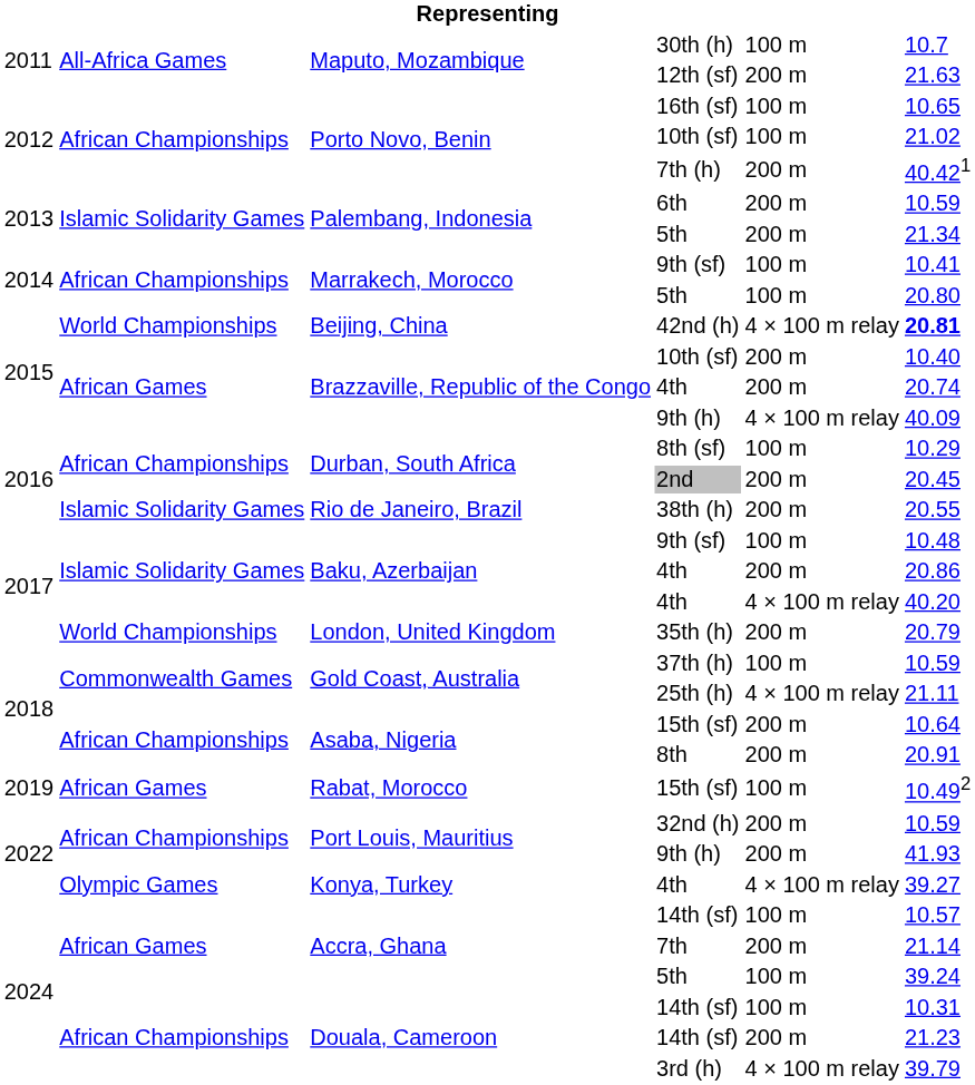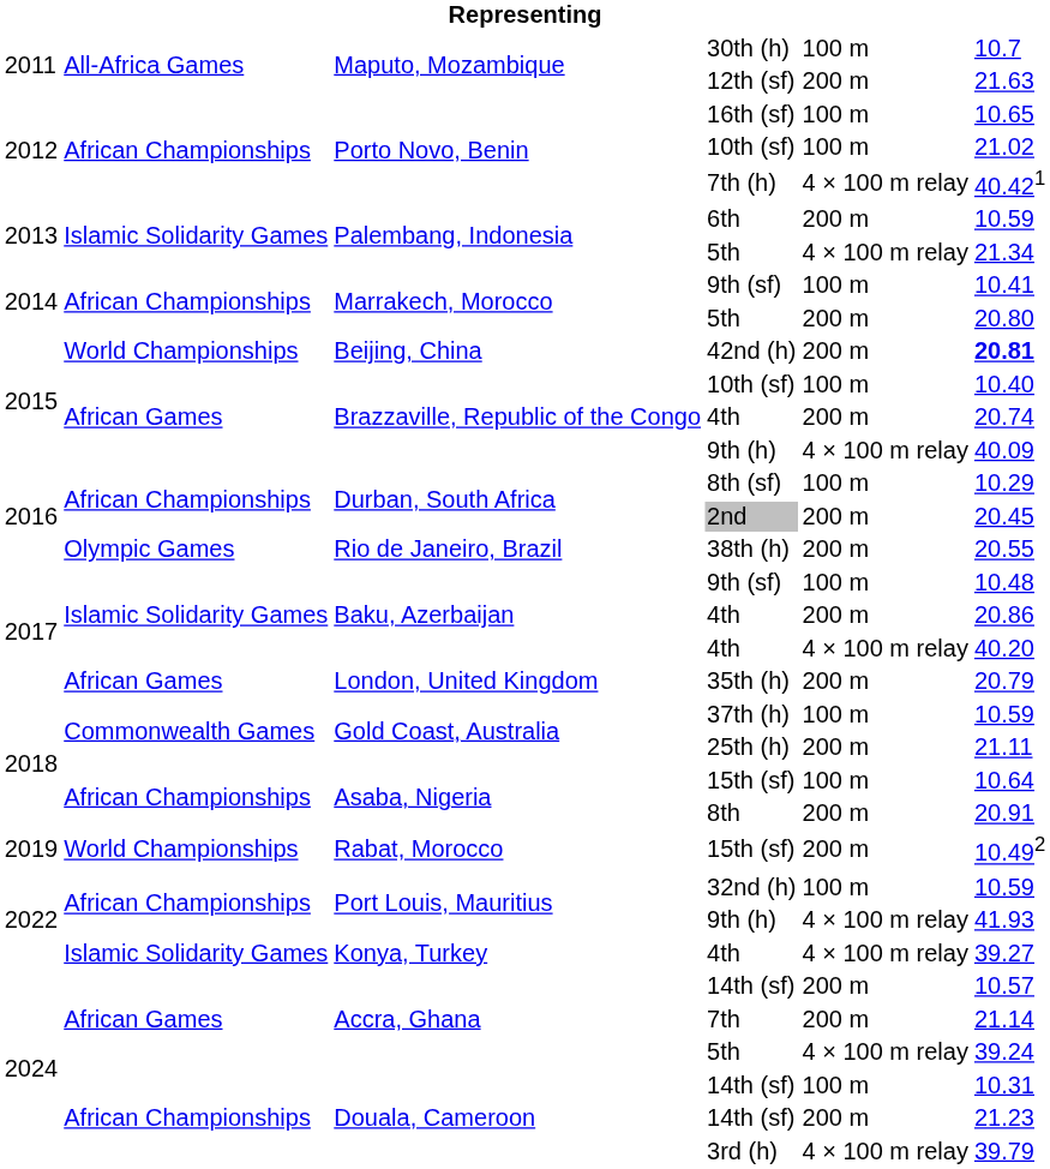7th (h) | column 5: 200 m -> 4 × 100 m relay
Palembang, Indonesia / 5th | column 5: 200 m -> 4 × 100 m relay
Marrakech, Morocco / 5th | column 5: 100 m -> 200 m
42nd (h) | column 5: 4 × 100 m relay -> 200 m
Brazzaville, Republic of the Congo / 10th (sf) | column 5: 200 m -> 100 m
38th (h) | column 2: Islamic Solidarity Games -> Olympic Games
35th (h) | column 2: World Championships -> African Games
25th (h) | column 5: 4 × 100 m relay -> 200 m
Asaba, Nigeria / 15th (sf) | column 5: 200 m -> 100 m
Rabat, Morocco / 15th (sf) | column 2: African Games -> World Championships
Rabat, Morocco / 15th (sf) | column 5: 100 m -> 200 m
32nd (h) | column 5: 200 m -> 100 m
Port Louis, Mauritius / 9th (h) | column 5: 200 m -> 4 × 100 m relay
Konya, Turkey / 4th | column 2: Olympic Games -> Islamic Solidarity Games
Accra, Ghana / 14th (sf) | column 5: 100 m -> 200 m
Accra, Ghana / 5th | column 5: 100 m -> 4 × 100 m relay
